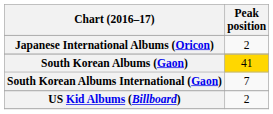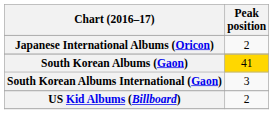South Korean Albums International (Gaon) | Peak position: 7 -> 3
